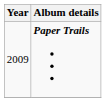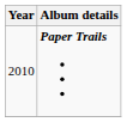Paper Trails | Year: 2009 -> 2010
